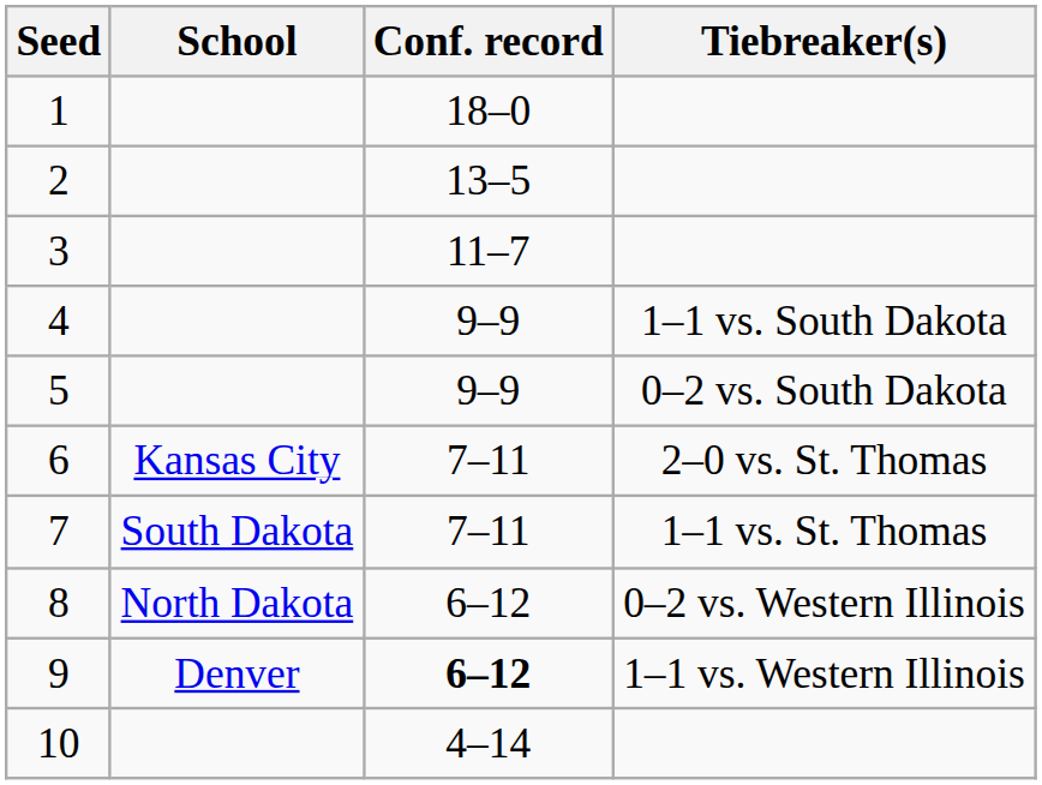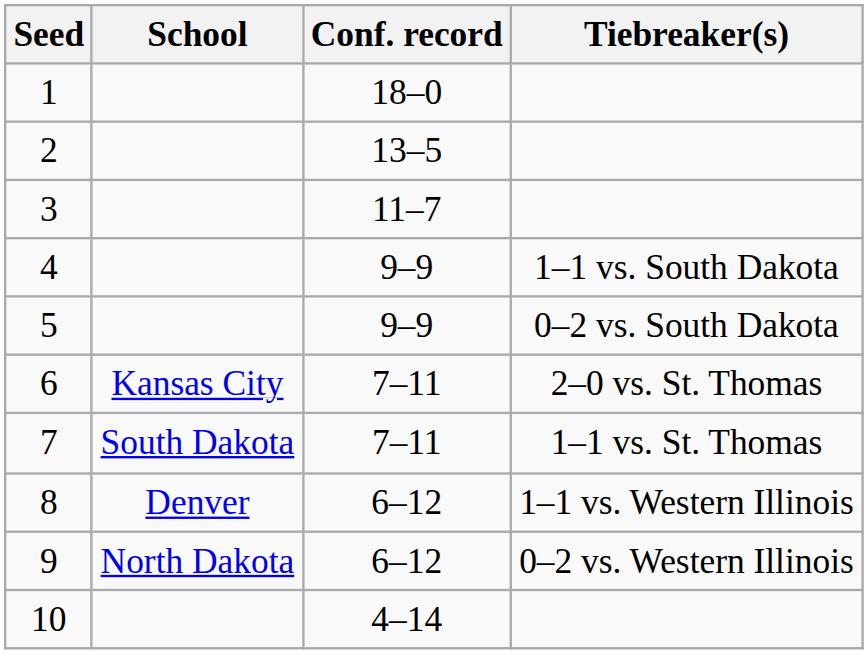8 | School: North Dakota -> Denver
8 | Tiebreaker(s): 0–2 vs. Western Illinois -> 1–1 vs. Western Illinois
9 | School: Denver -> North Dakota
9 | Conf. record: bold -> normal
9 | Tiebreaker(s): 1–1 vs. Western Illinois -> 0–2 vs. Western Illinois
